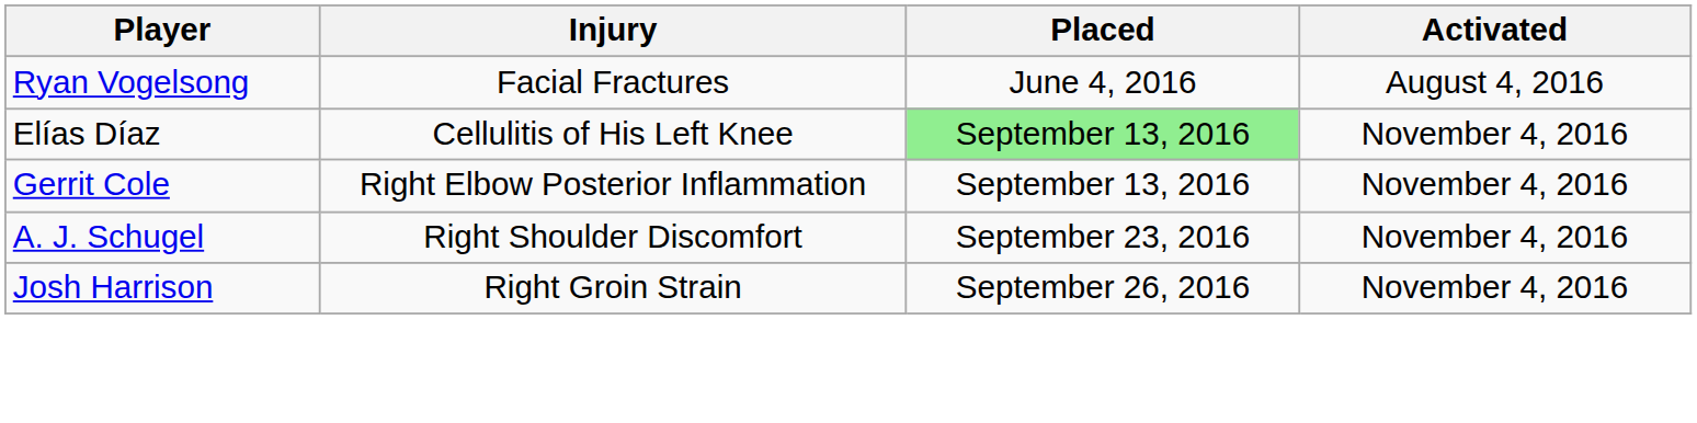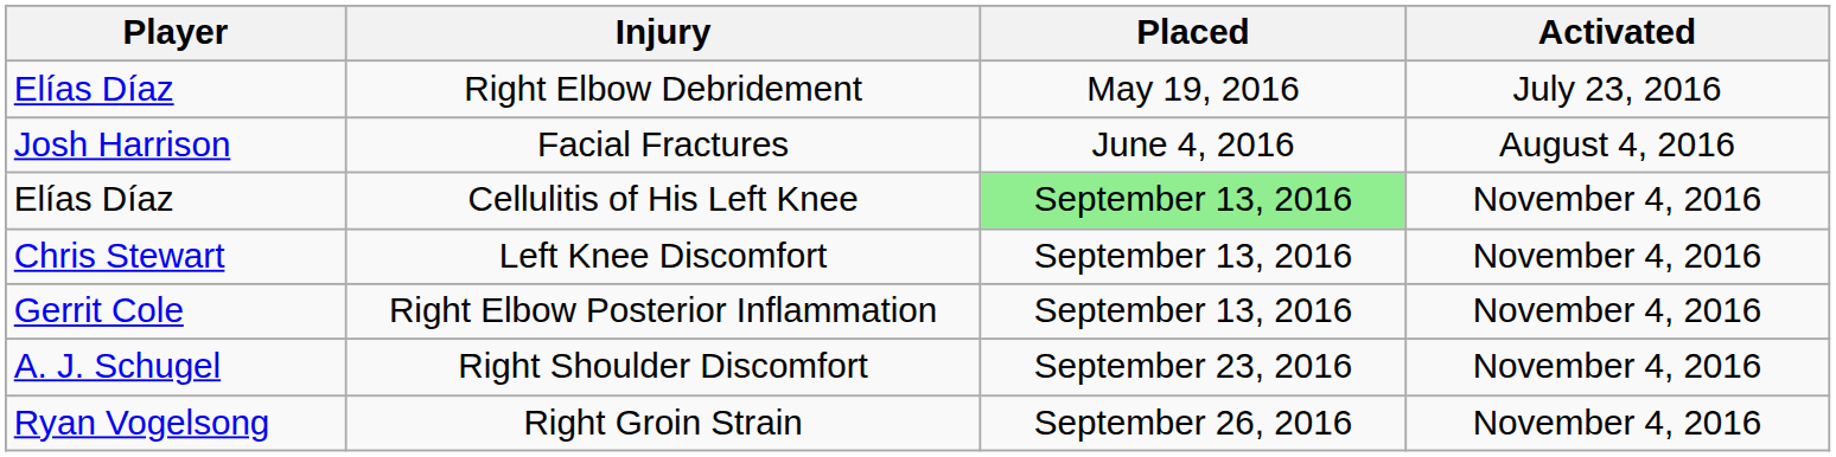+ row: Elías Díaz | Right Elbow Debridement | May 19, 2016 | July 23, 2016
Facial Fractures | Player: Ryan Vogelsong -> Josh Harrison
+ row: Chris Stewart | Left Knee Discomfort | September 13, 2016 | November 4, 2016
Right Groin Strain | Player: Josh Harrison -> Ryan Vogelsong
